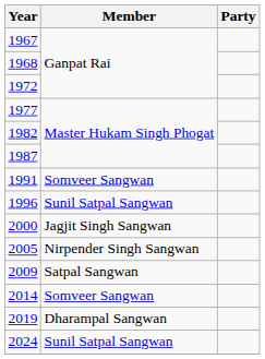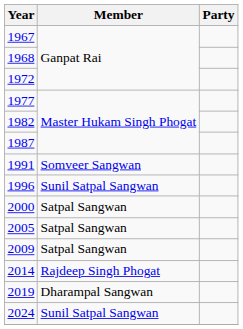2000 | Member: Jagjit Singh Sangwan -> Satpal Sangwan
2005 | Member: Nirpender Singh Sangwan -> Satpal Sangwan
2014 | Member: Somveer Sangwan -> Rajdeep Singh Phogat
